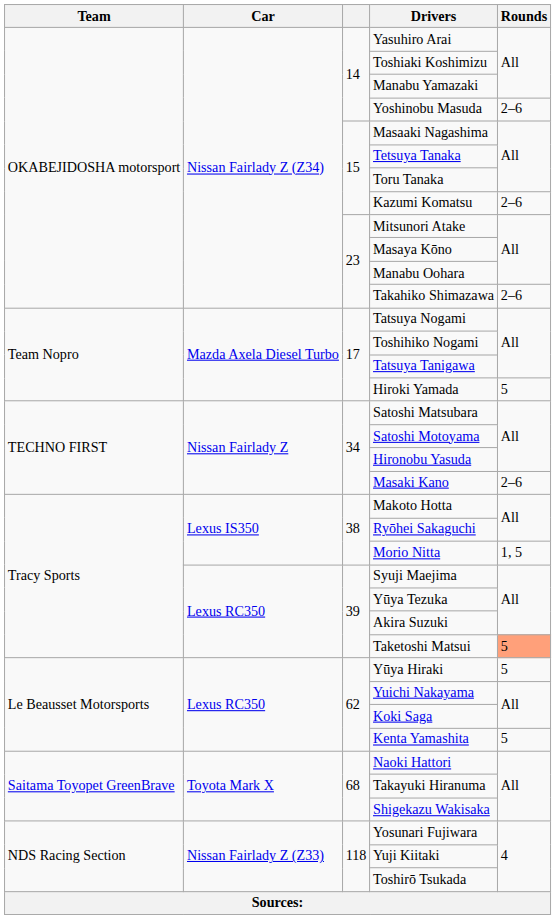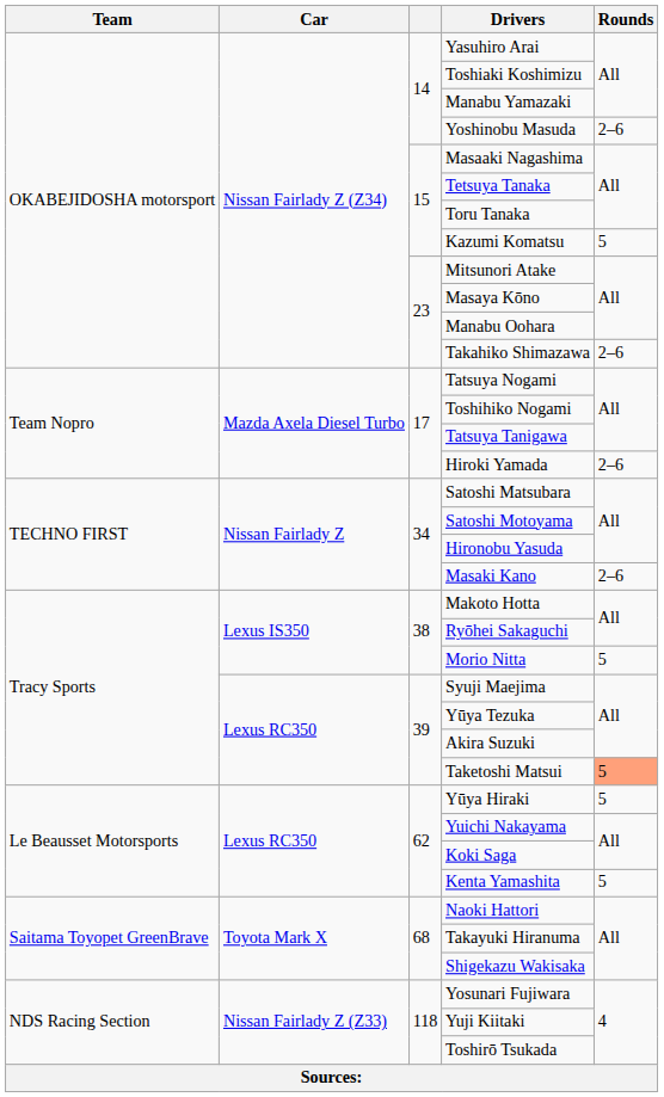Kazumi Komatsu | Rounds: 2–6 -> 5
Hiroki Yamada | Rounds: 5 -> 2–6
Morio Nitta | Rounds: 1, 5 -> 5
